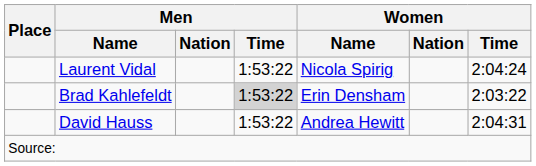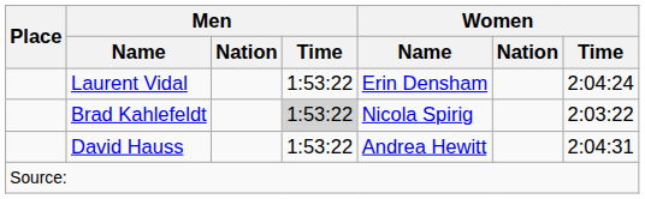Laurent Vidal | Women / Name: Nicola Spirig -> Erin Densham
Brad Kahlefeldt | Women / Name: Erin Densham -> Nicola Spirig
